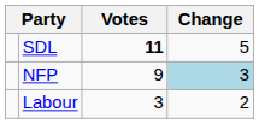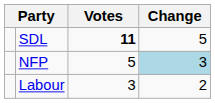NFP | Votes: 9 -> 5
